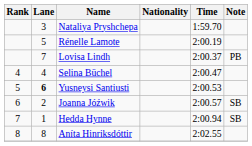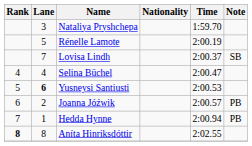Lovisa Lindh | Note: PB -> SB
Joanna Jóźwik | Note: SB -> PB
Hedda Hynne | Note: SB -> PB
Aníta Hinriksdóttir | Rank: normal -> bold
